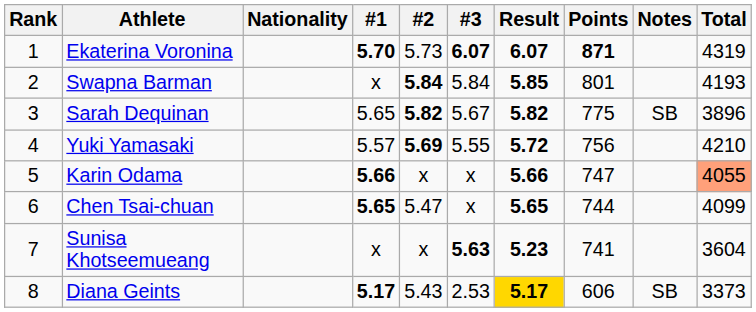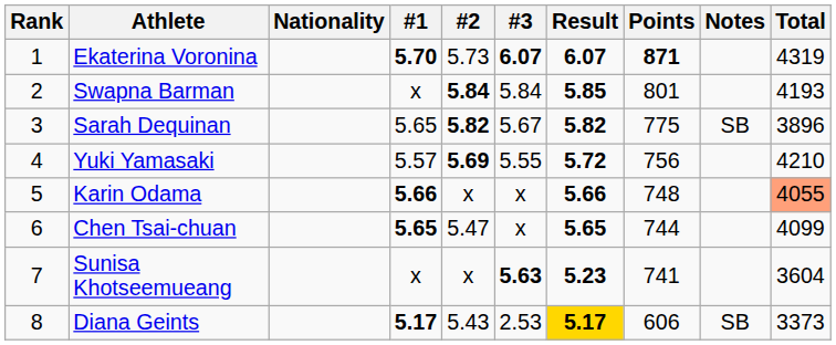Karin Odama | Points: 747 -> 748
